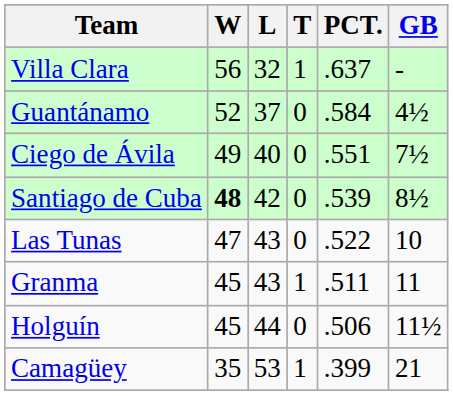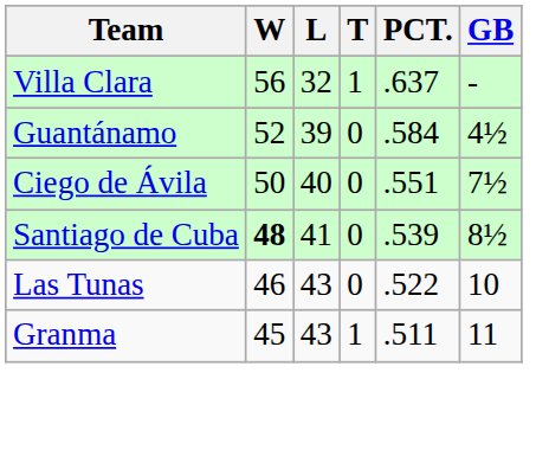Guantánamo | L: 37 -> 39
Ciego de Ávila | W: 49 -> 50
Santiago de Cuba | L: 42 -> 41
Las Tunas | W: 47 -> 46
- row: Holguín | 45 | 44 | 0 | .506 | 11½
- row: Camagüey | 35 | 53 | 1 | .399 | 21
